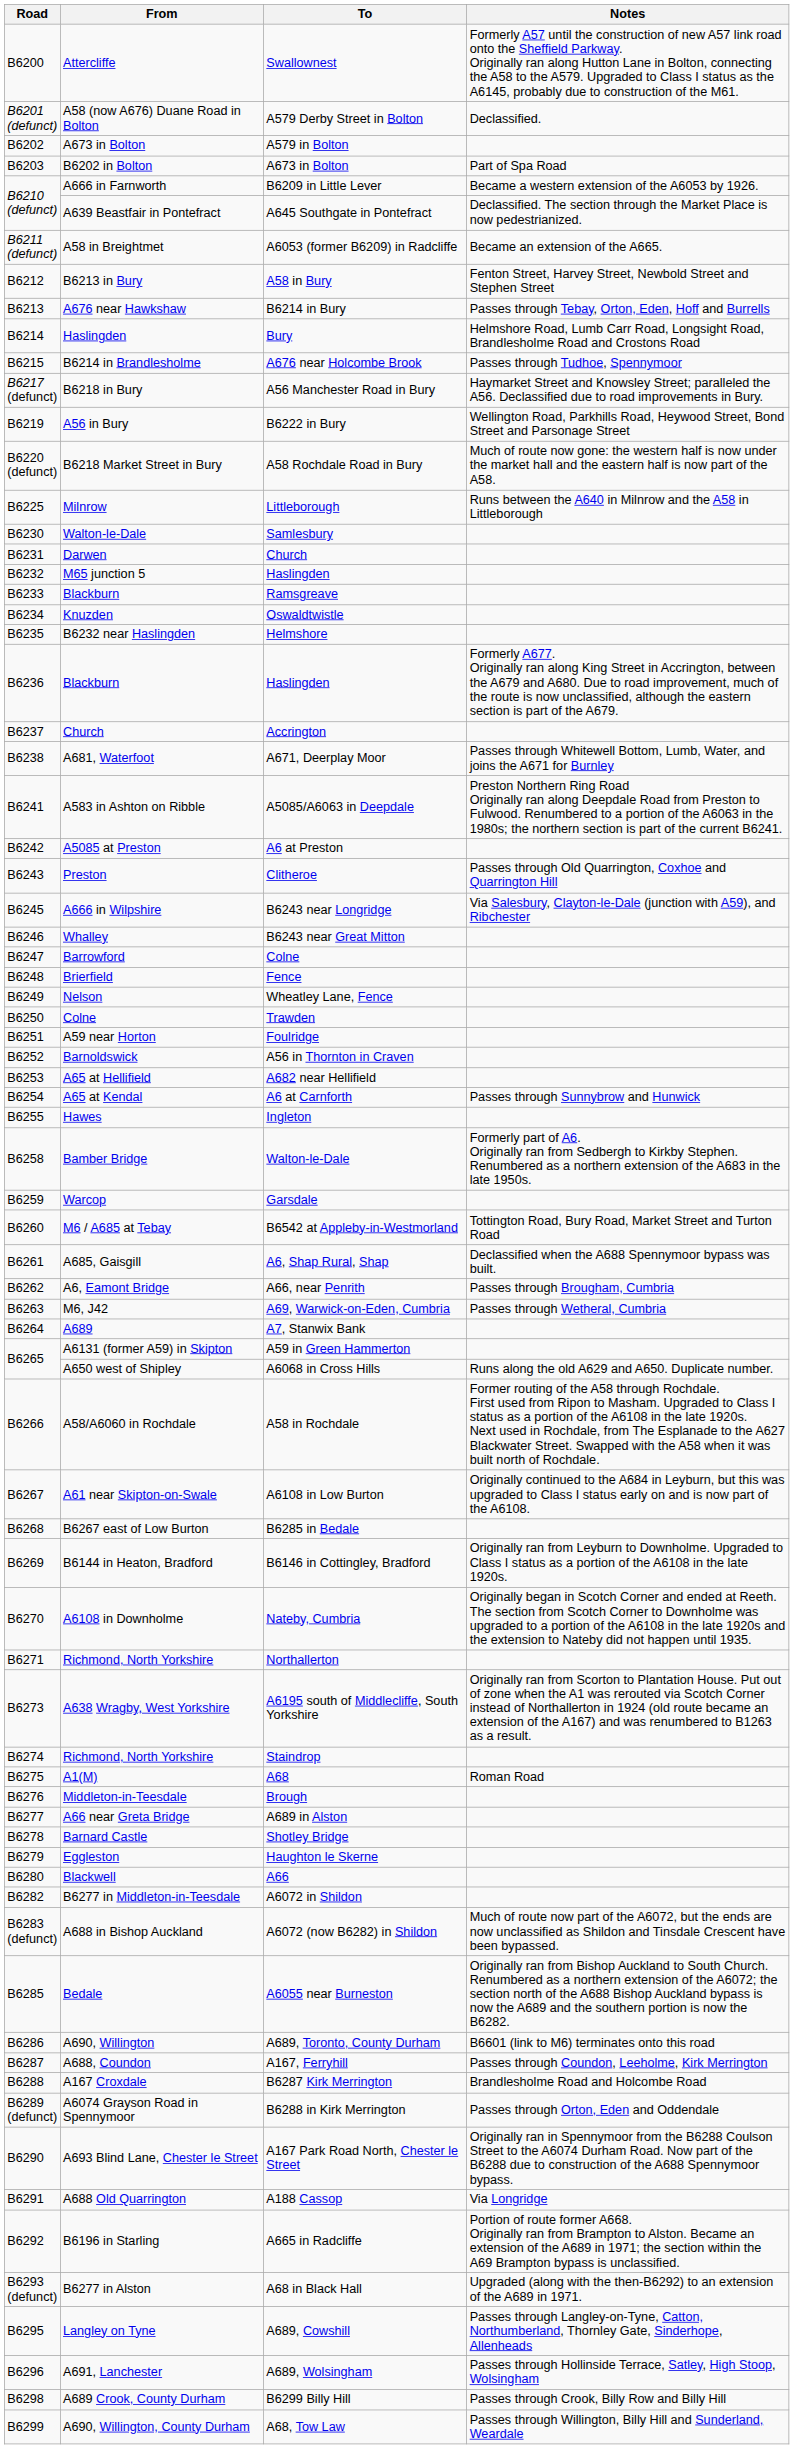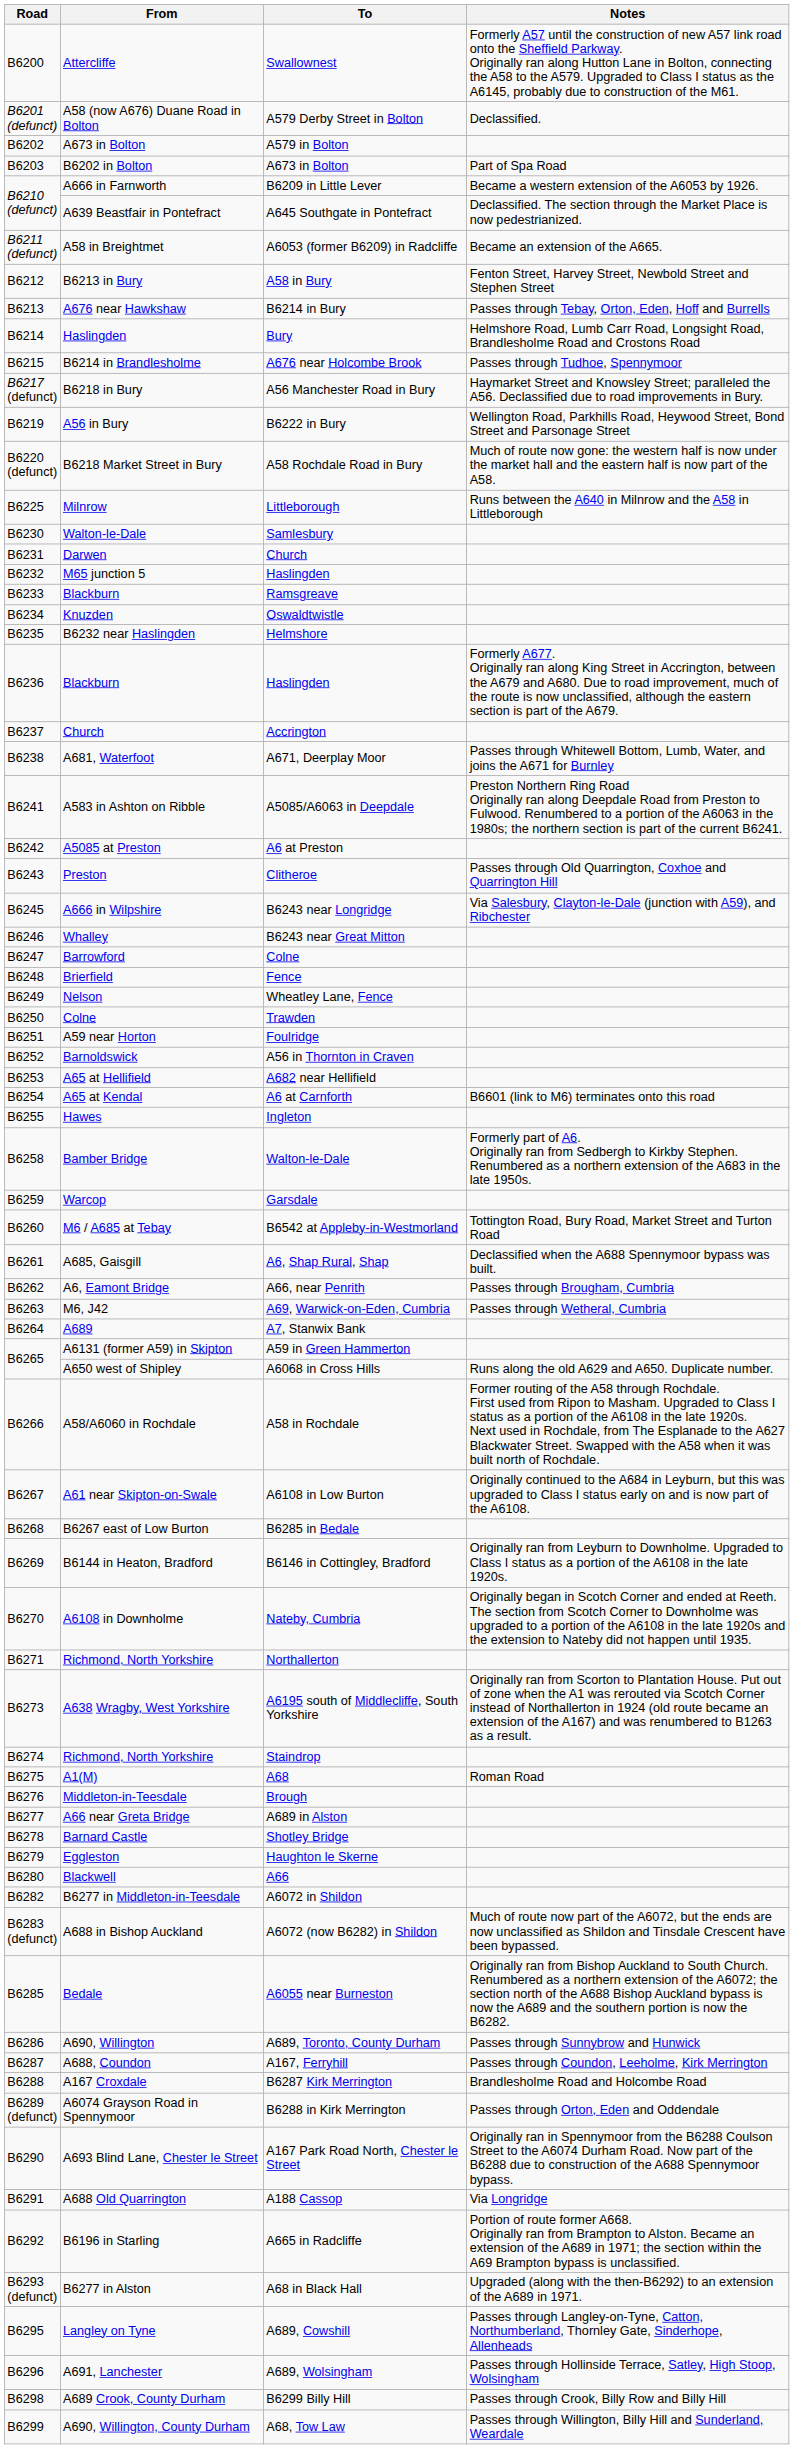A6 at Carnforth | Notes: Passes through Sunnybrow and Hunwick -> B6601 (link to M6) terminates onto this road
A689, Toronto, County Durham | Notes: B6601 (link to M6) terminates onto this road -> Passes through Sunnybrow and Hunwick
